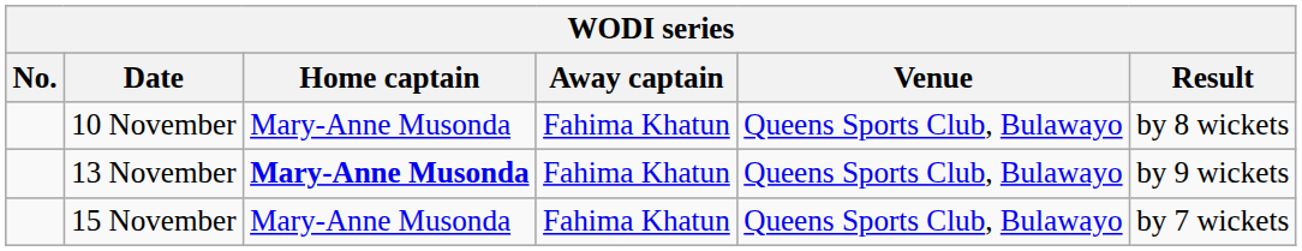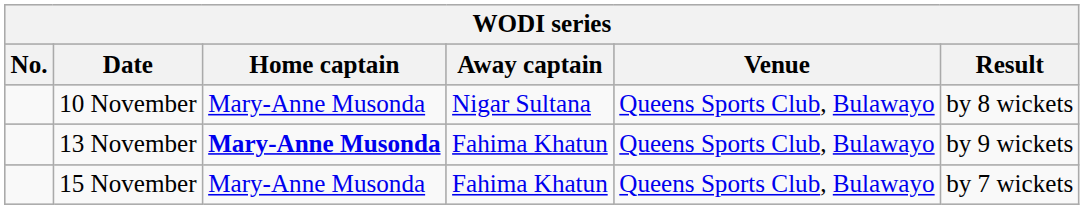10 November | Away captain: Fahima Khatun -> Nigar Sultana
